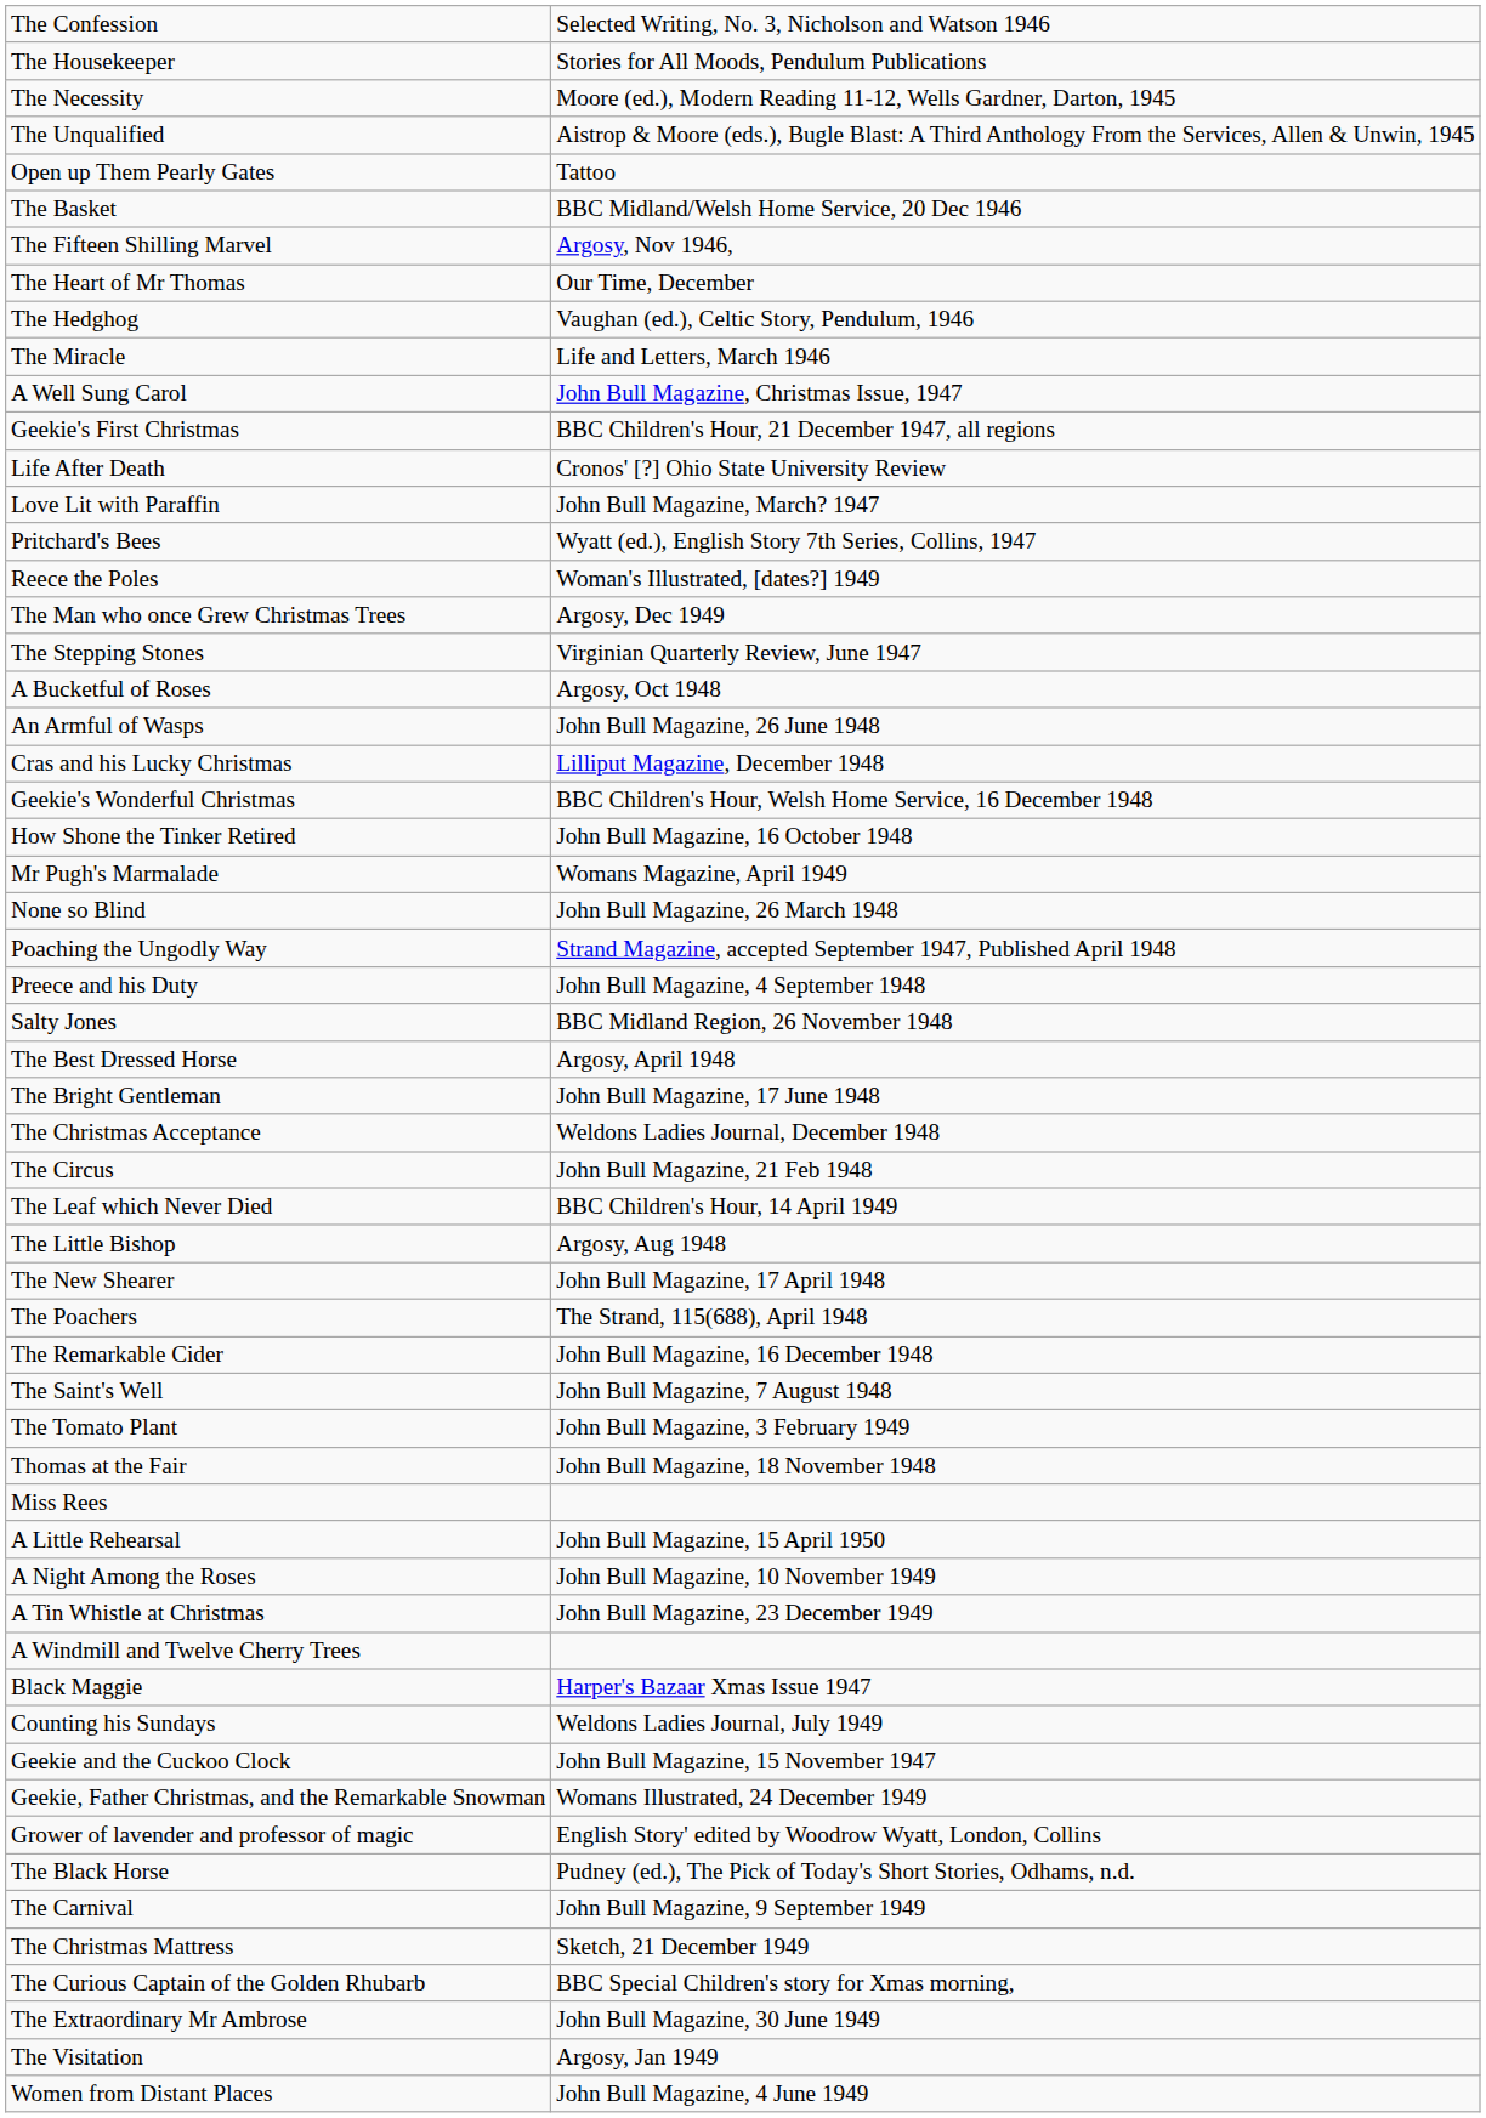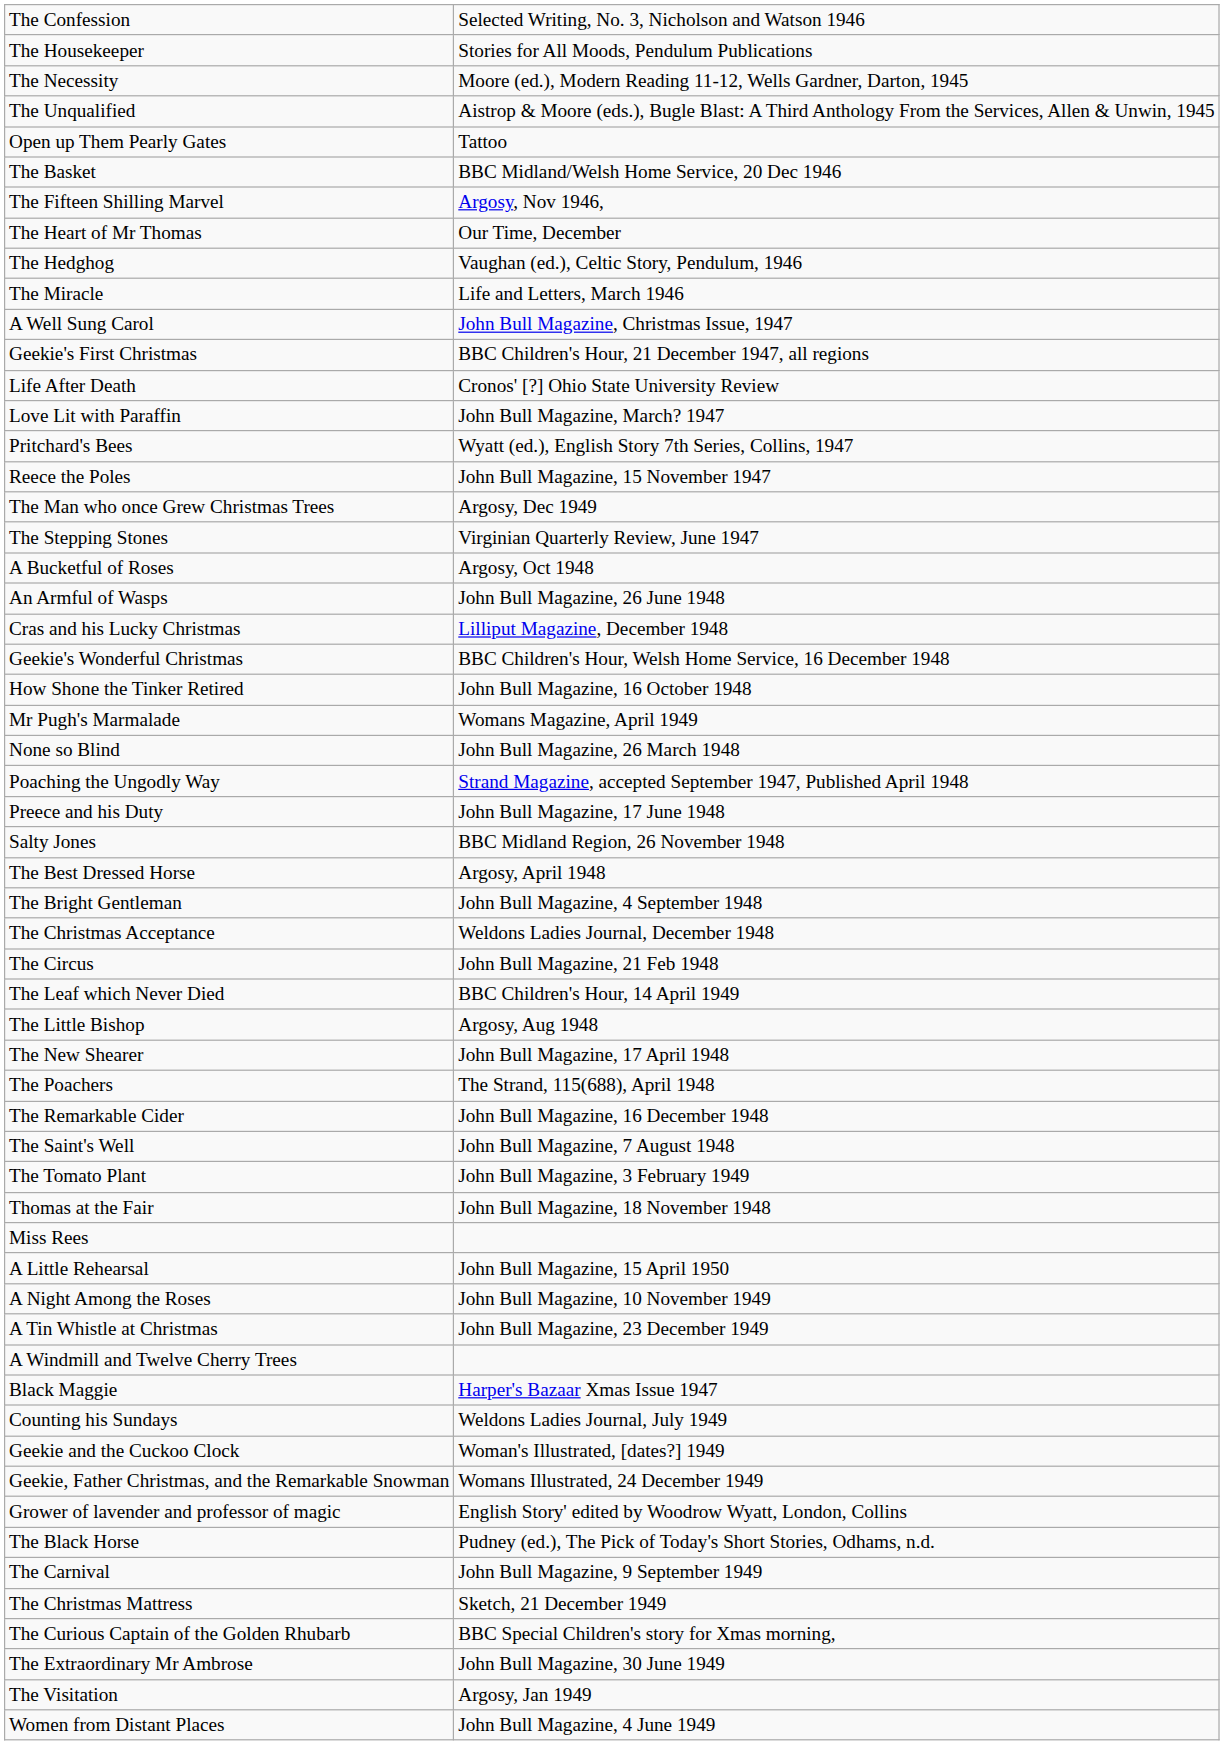Reece the Poles | column 2: Woman's Illustrated, [dates?] 1949 -> John Bull Magazine, 15 November 1947
Preece and his Duty | column 2: John Bull Magazine, 4 September 1948 -> John Bull Magazine, 17 June 1948
The Bright Gentleman | column 2: John Bull Magazine, 17 June 1948 -> John Bull Magazine, 4 September 1948
Geekie and the Cuckoo Clock | column 2: John Bull Magazine, 15 November 1947 -> Woman's Illustrated, [dates?] 1949
